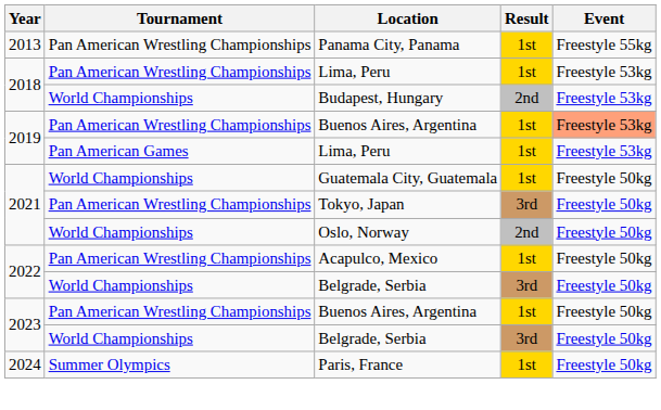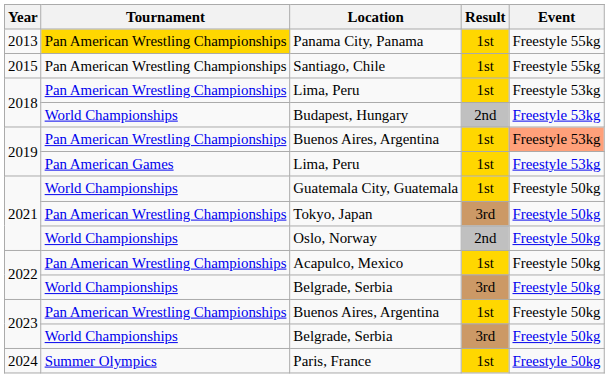Panama City, Panama | Tournament: no background -> gold background
+ row: 2015 | Pan American Wrestling Championships | Santiago, Chile | 1st | Freestyle 55kg
